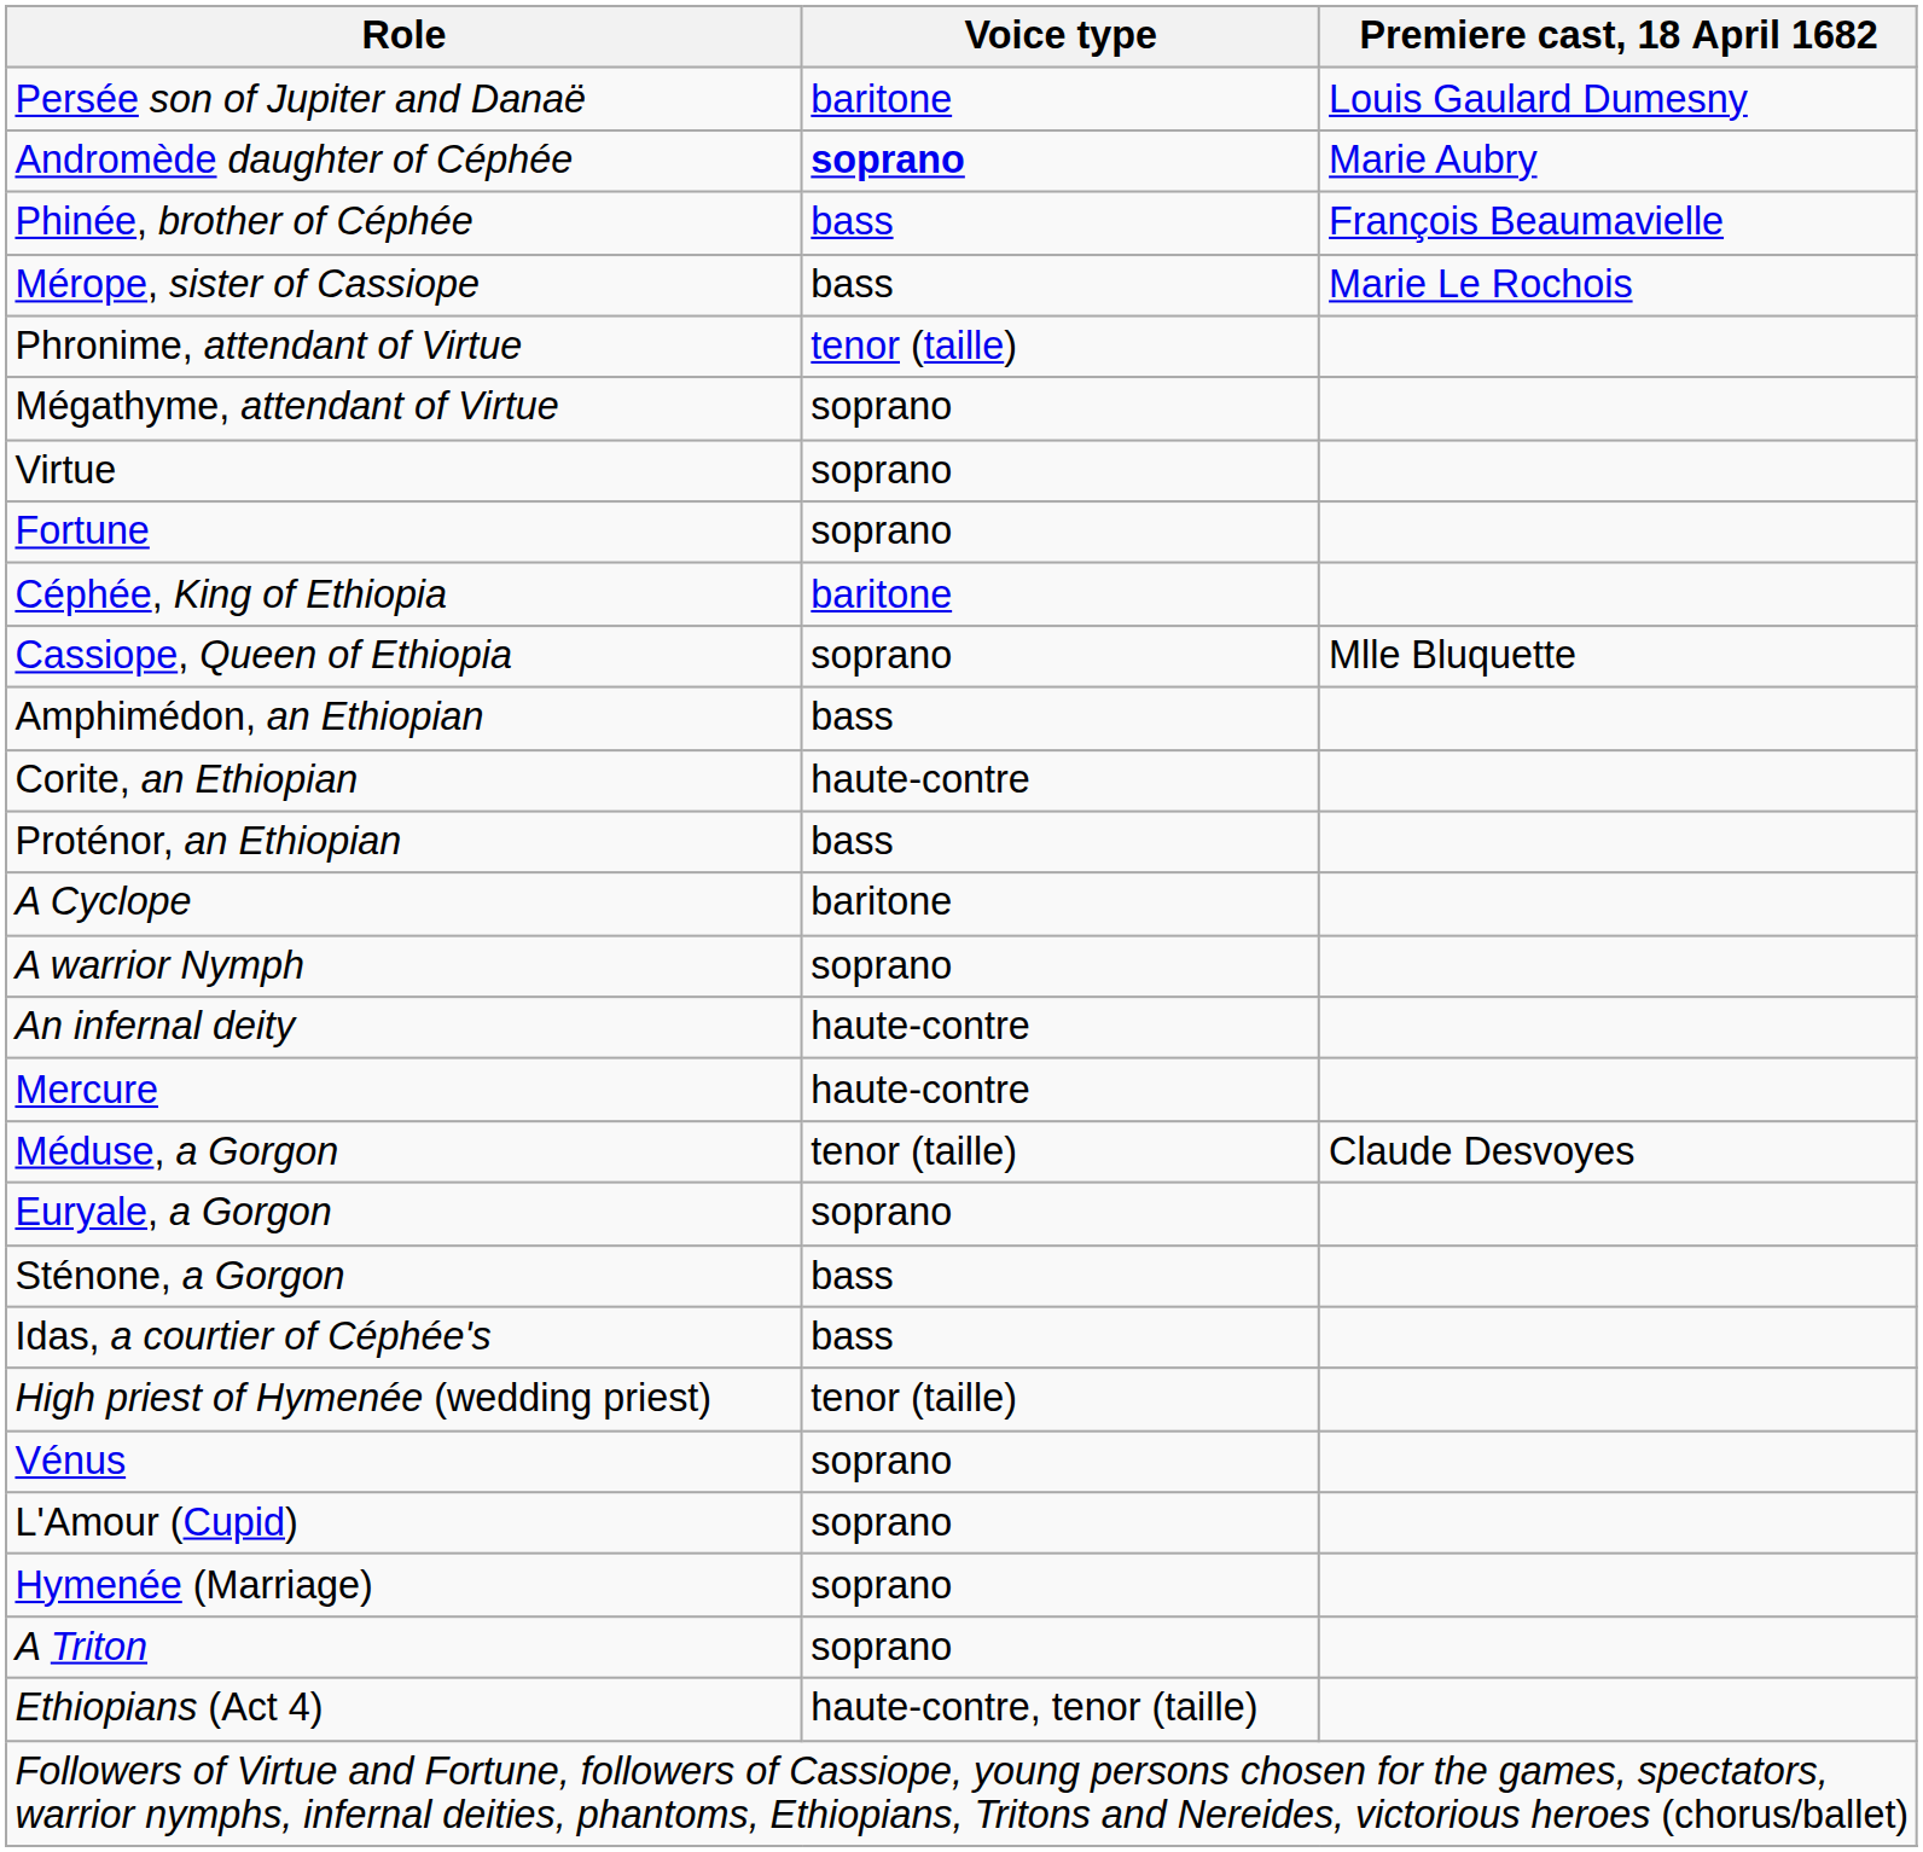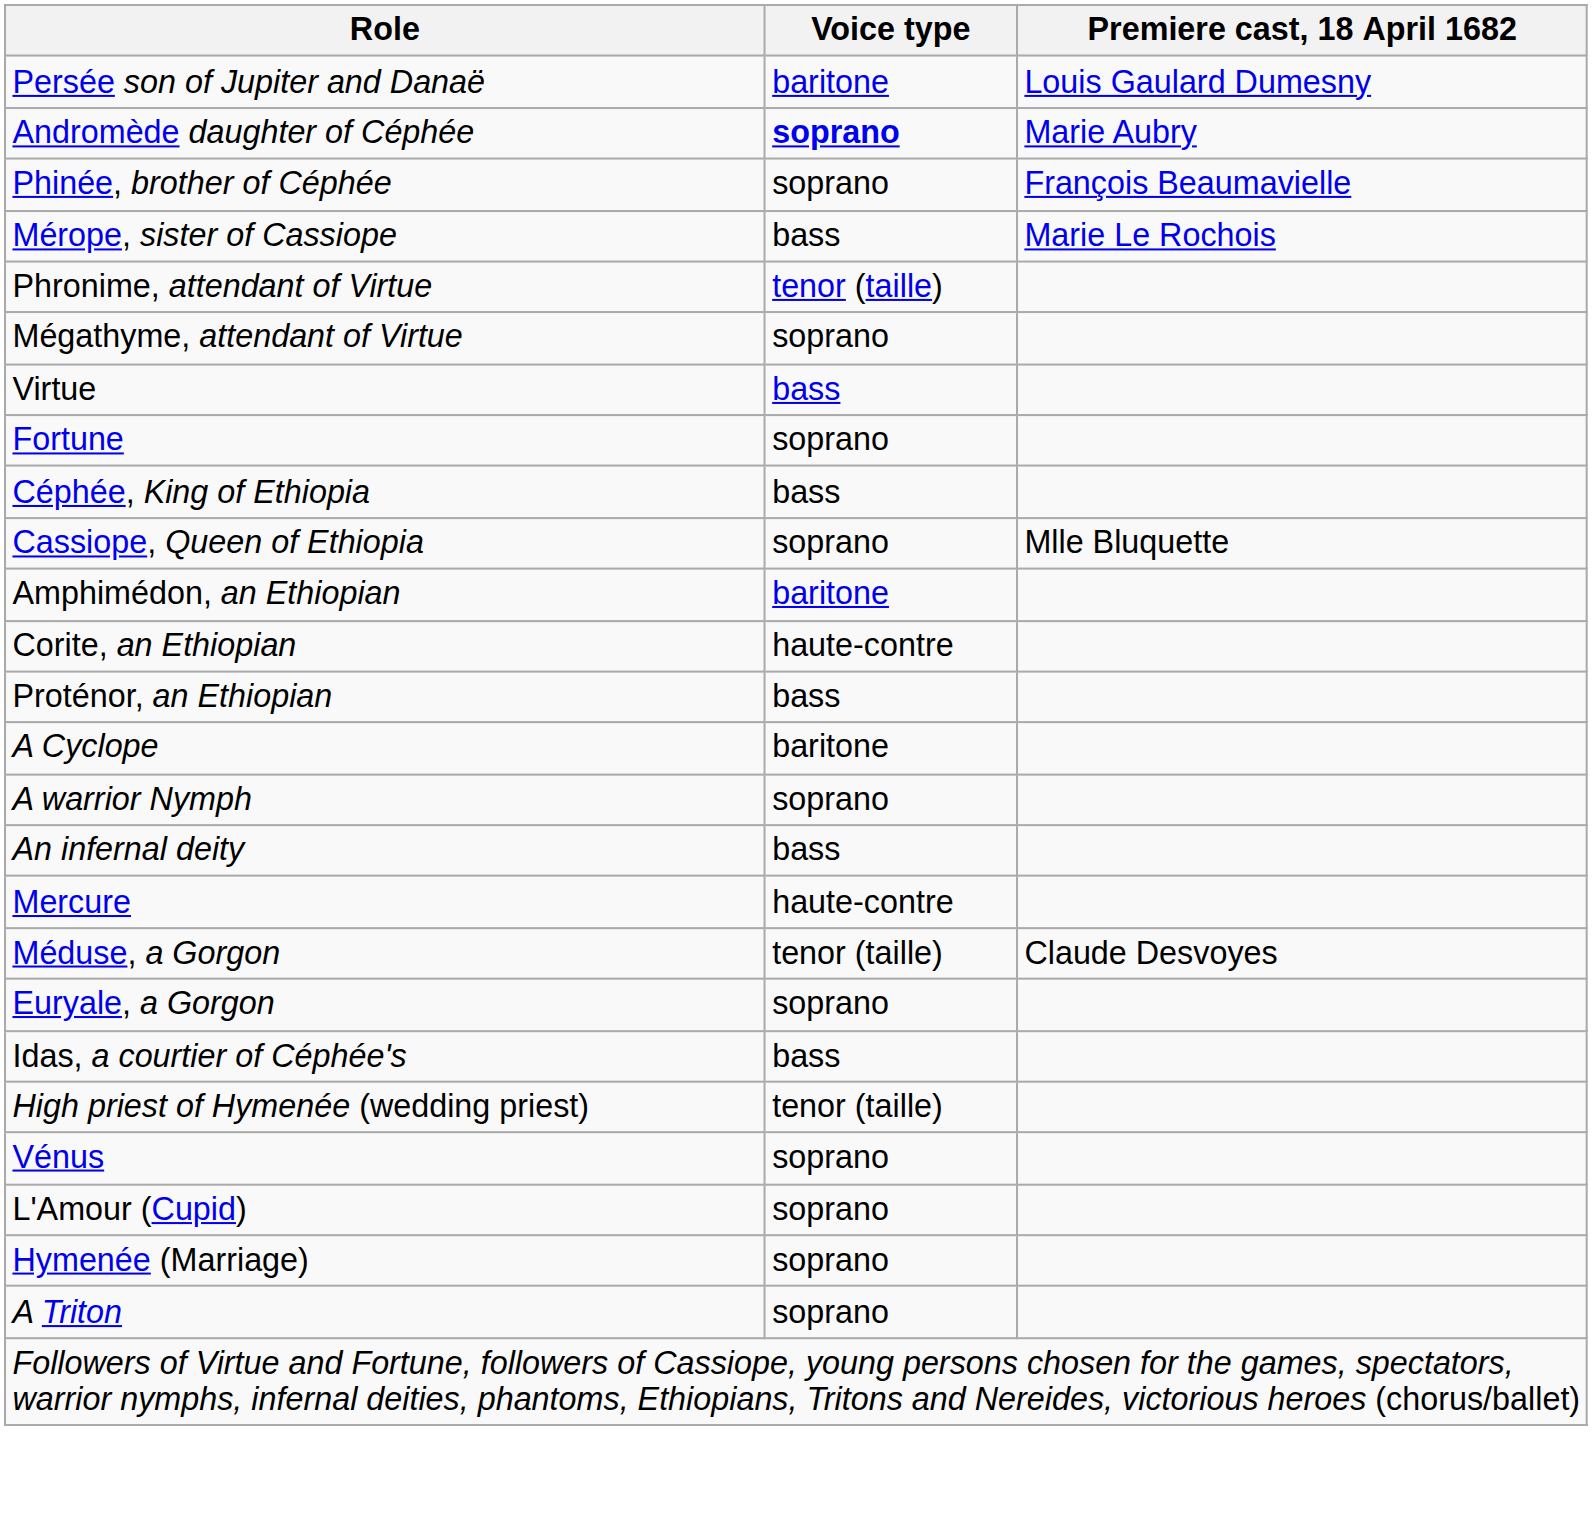Phinée, brother of Céphée | Voice type: bass -> soprano
Virtue | Voice type: soprano -> bass
Céphée, King of Ethiopia | Voice type: baritone -> bass
Amphimédon, an Ethiopian | Voice type: bass -> baritone
An infernal deity | Voice type: haute-contre -> bass
- row: Sténone, a Gorgon | bass
- row: Ethiopians (Act 4) | haute-contre, tenor (taille)
